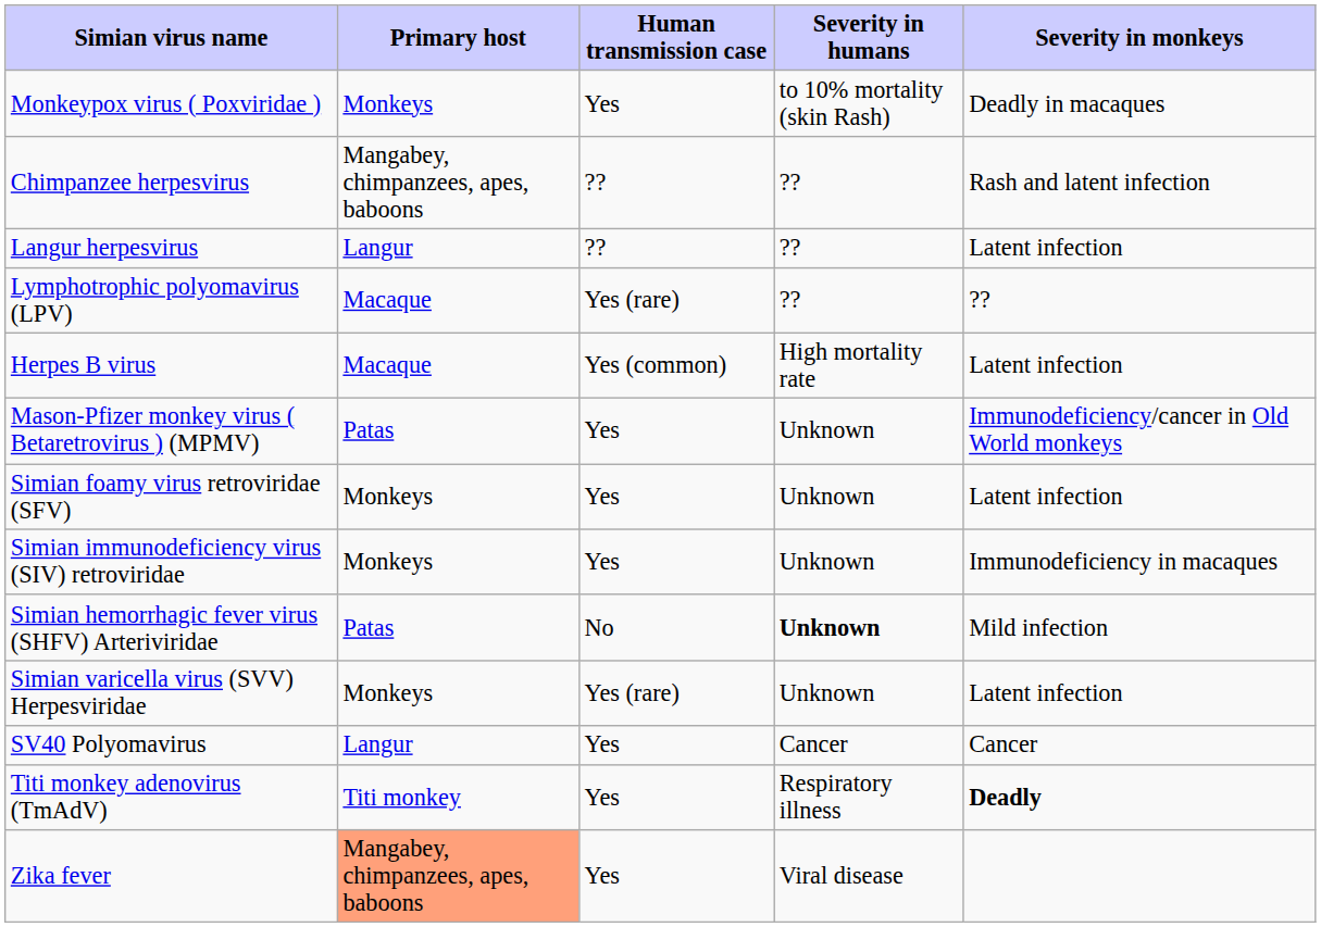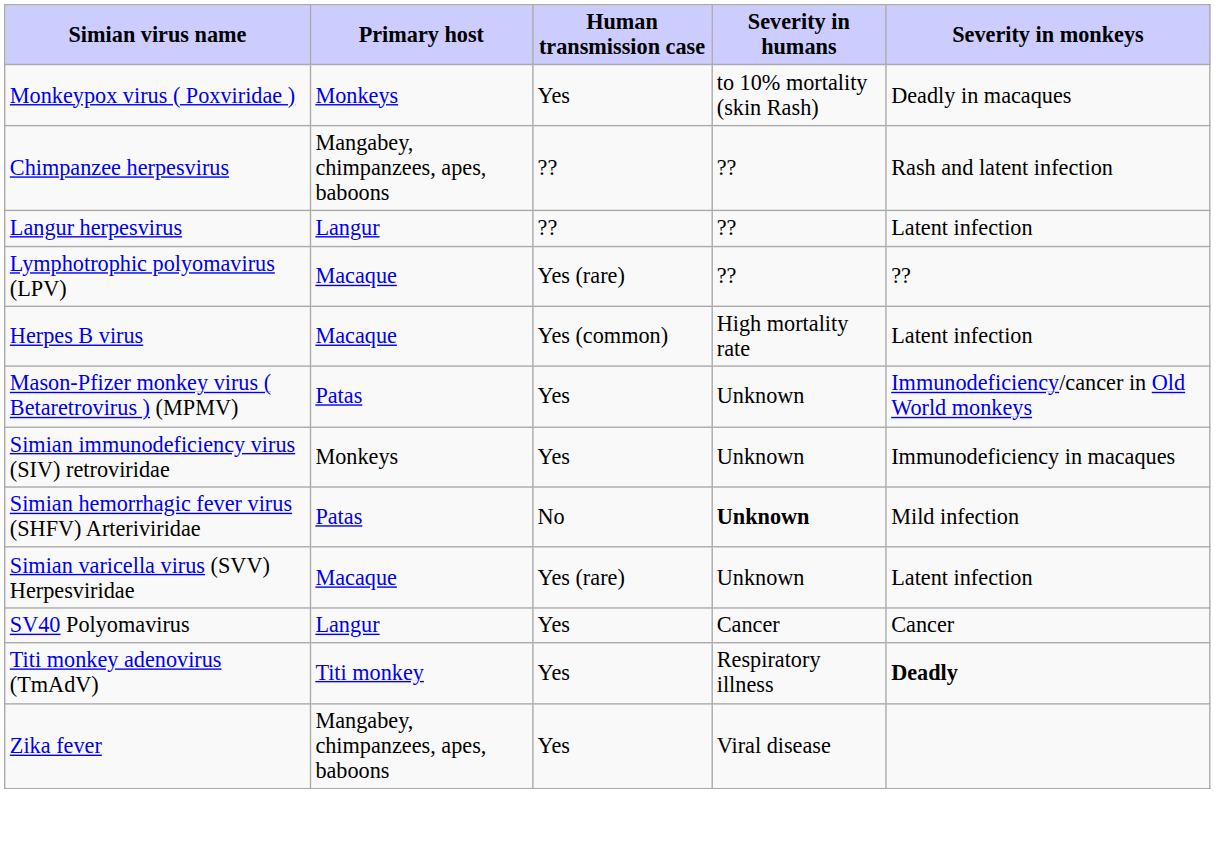- row: Simian foamy virus retroviridae (SFV) | Monkeys | Yes | Unknown | Latent infection
Simian varicella virus (SVV) Herpesviridae | Primary host: Monkeys -> Macaque
Zika fever | Primary host: lightsalmon background -> no background
